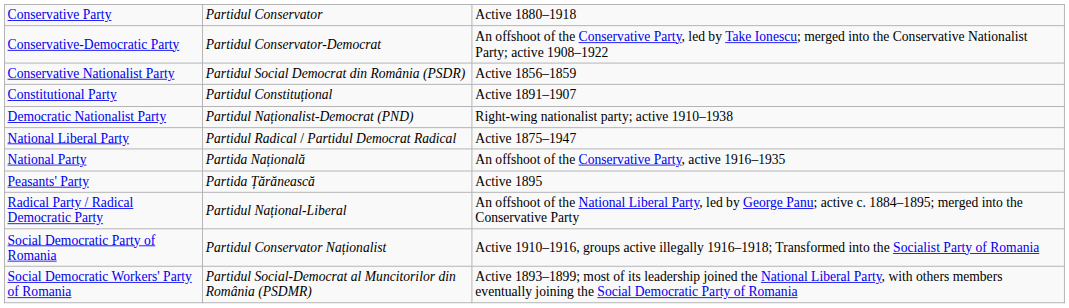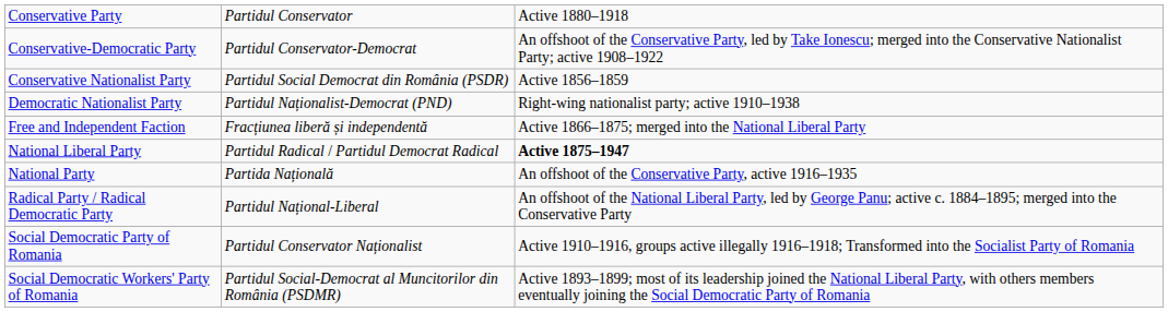- row: Constitutional Party | Partidul Constituțional | Active 1891–1907
+ row: Free and Independent Faction | Fracțiunea liberă și independentă | Active 1866–1875; merged into the National Liberal Party
National Liberal Party | column 3: normal -> bold
- row: Peasants' Party | Partida Țărănească | Active 1895
